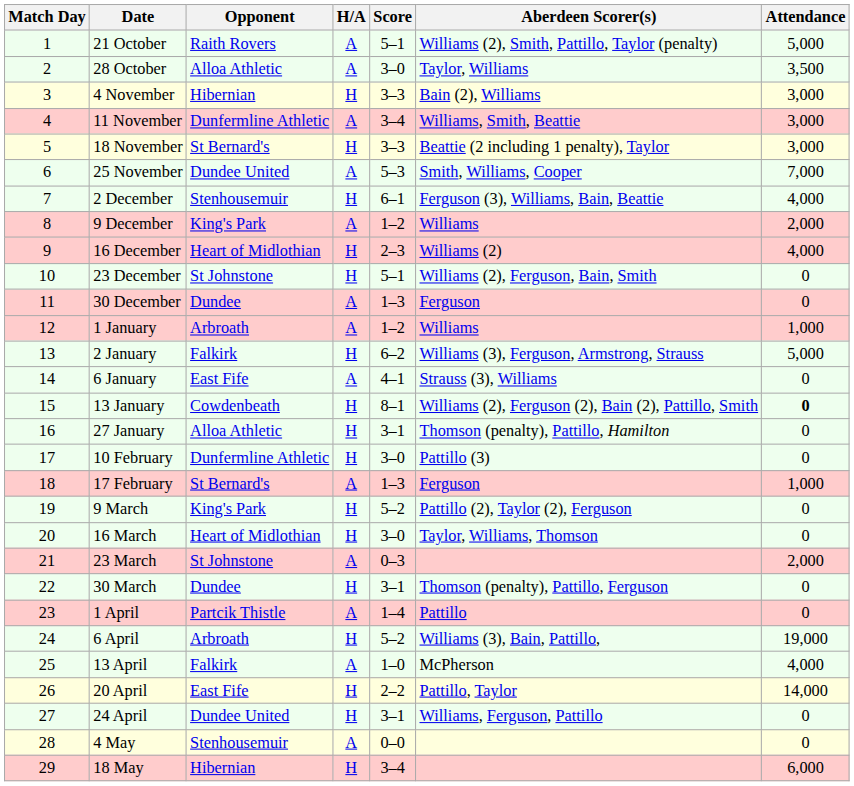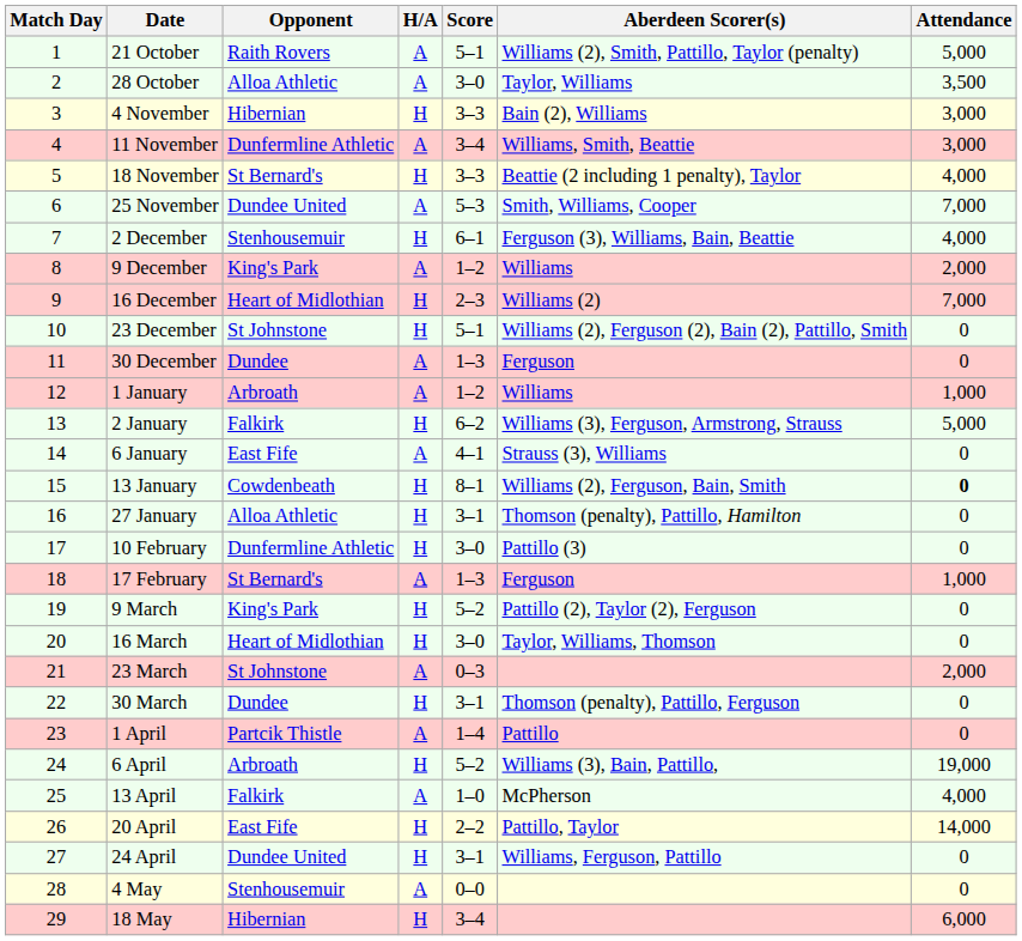18 November | Attendance: 3,000 -> 4,000
16 December | Attendance: 4,000 -> 7,000
23 December | Aberdeen Scorer(s): Williams (2), Ferguson, Bain, Smith -> Williams (2), Ferguson (2), Bain (2), Pattillo, Smith
13 January | Aberdeen Scorer(s): Williams (2), Ferguson (2), Bain (2), Pattillo, Smith -> Williams (2), Ferguson, Bain, Smith
